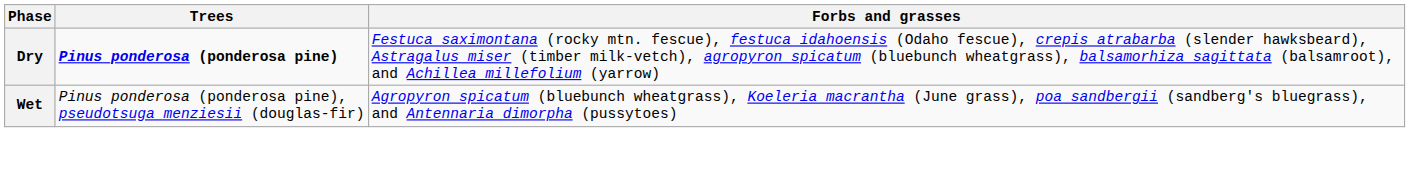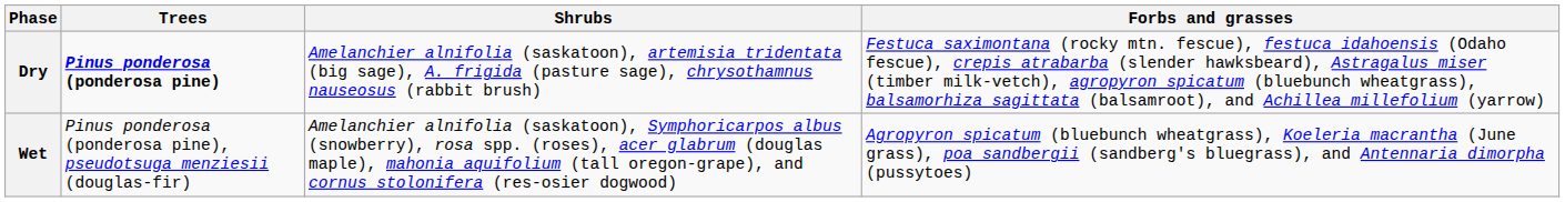+ column: Shrubs | Amelanchier alnifolia (saskatoon), artemisia tridentata (big sage), A. frigida (pasture sage), chrysothamnus nauseosus (rabbit brush) | Amelanchier alnifolia (saskatoon), Symphoricarpos albus (snowberry), rosa spp. (roses), acer glabrum (douglas maple), mahonia aquifolium (tall oregon-grape), and cornus stolonifera (res-osier dogwood)
